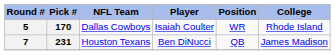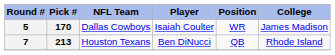5 | College: Rhode Island -> James Madison
7 | Pick #: 231 -> 213
7 | College: James Madison -> Rhode Island
